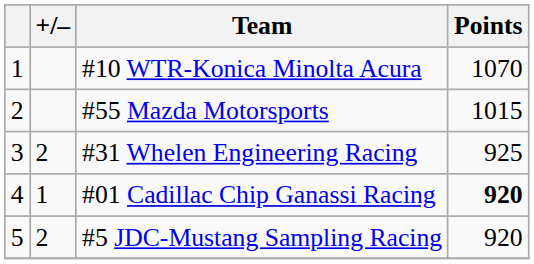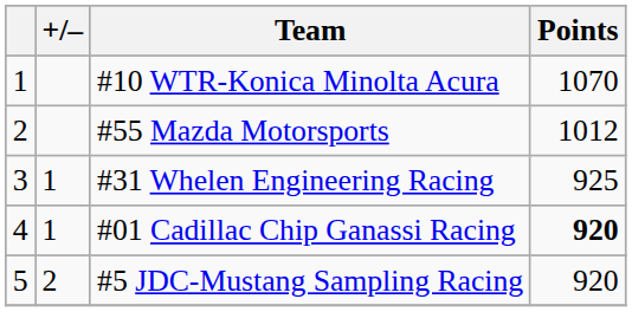#55 Mazda Motorsports | Points: 1015 -> 1012
#31 Whelen Engineering Racing | +/–: 2 -> 1
